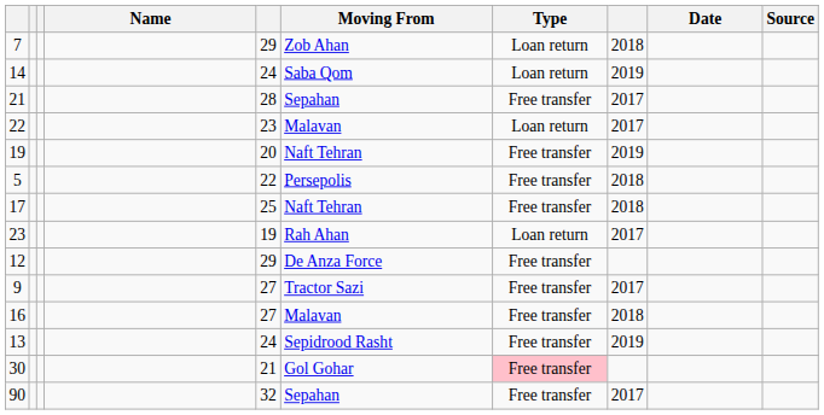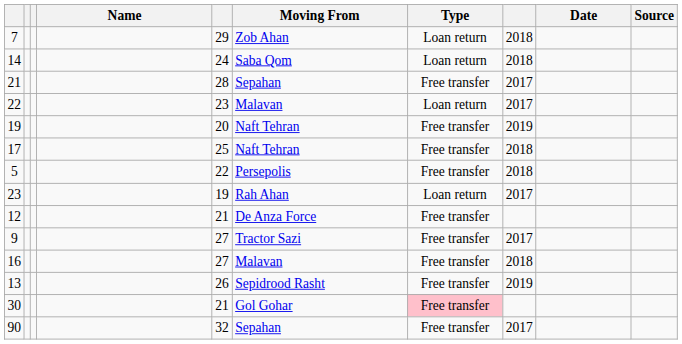14 | column 8: 2019 -> 2018
rows swapped: 17 <-> 5
12 | column 5: 29 -> 21
13 | column 5: 24 -> 26
